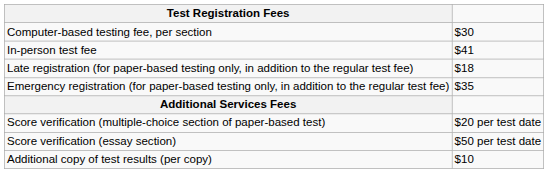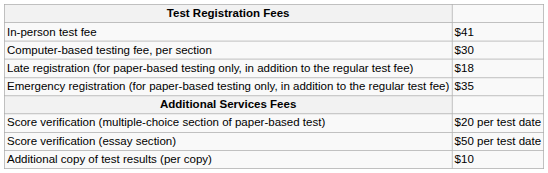rows swapped: In-person test fee <-> Computer-based testing fee, per section
